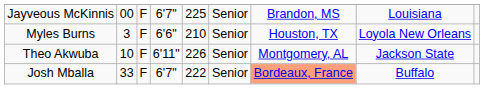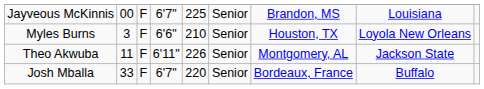Theo Akwuba | column 2: 10 -> 11
Josh Mballa | column 5: 222 -> 220
Josh Mballa | column 7: lightsalmon background -> no background
